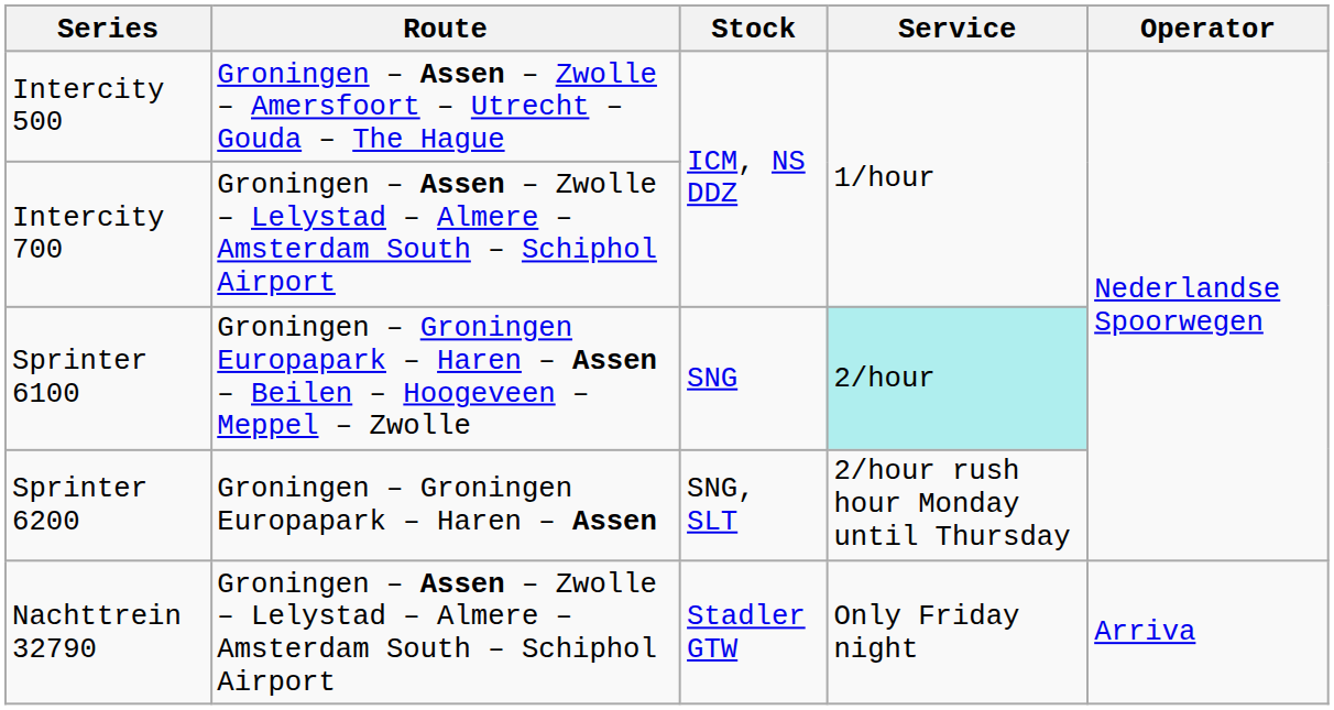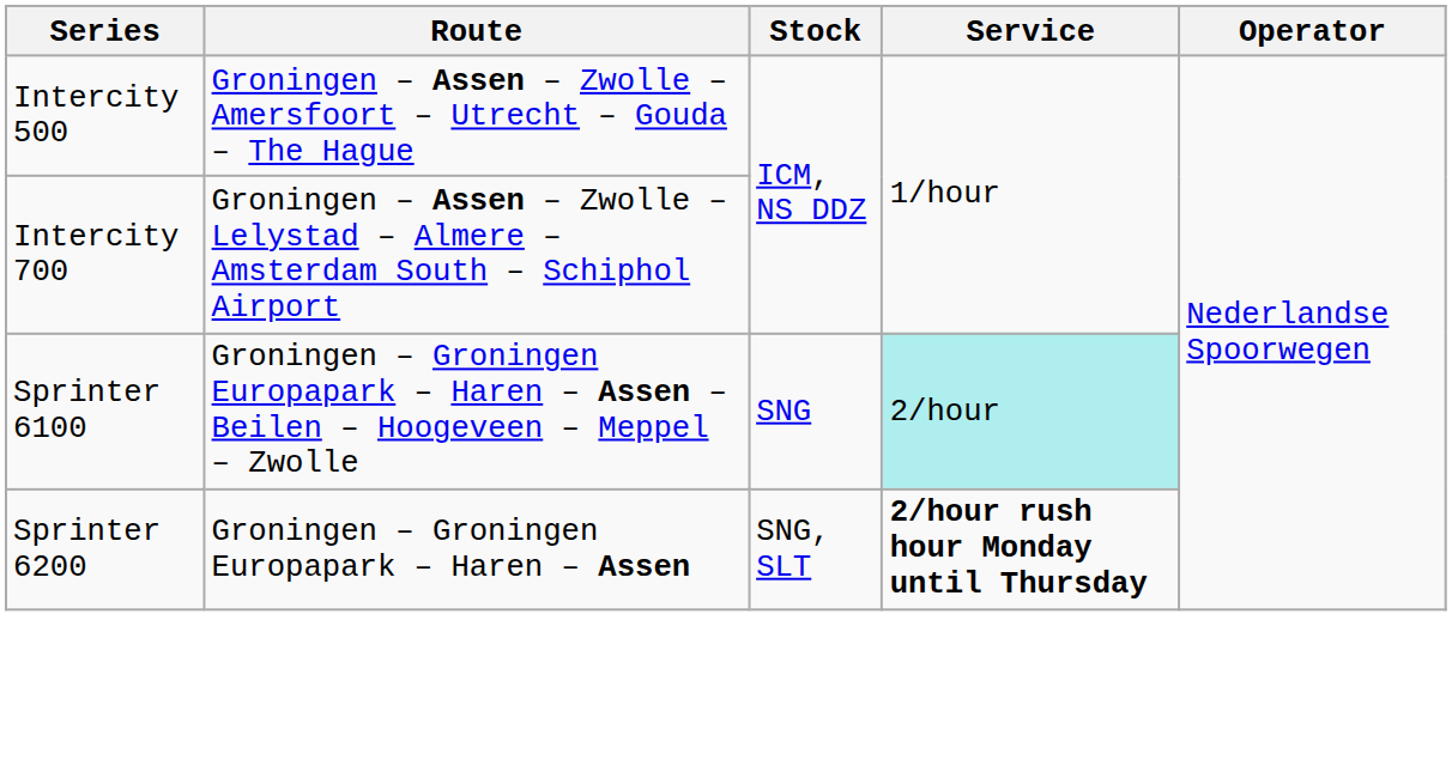Sprinter 6200 | Service: normal -> bold
- row: Nachttrein 32790 | Groningen – Assen – Zwolle – Lelystad – Almere – Amsterdam South – Schiphol Airport | Stadler GTW | Only Friday night | Arriva
